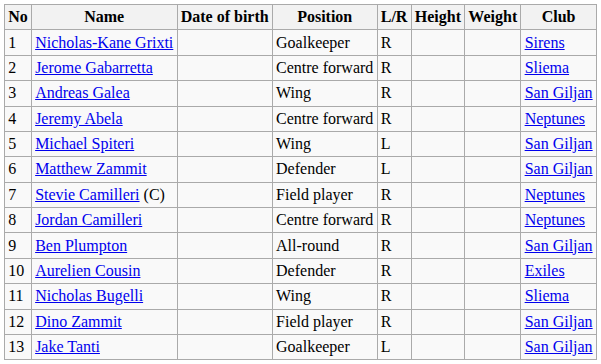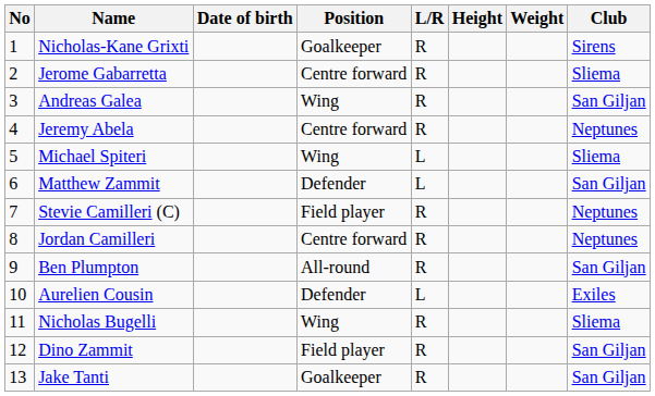Michael Spiteri | Club: San Giljan -> Sliema
Aurelien Cousin | L/R: R -> L
Jake Tanti | L/R: L -> R
